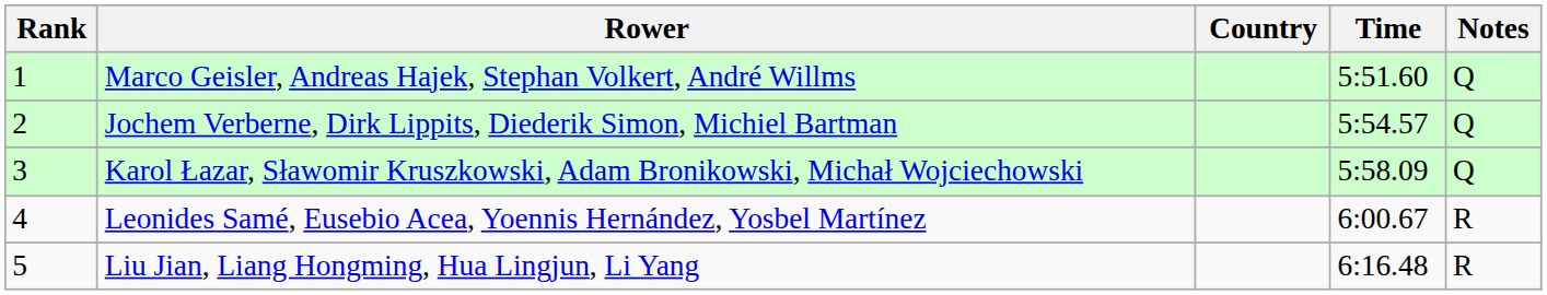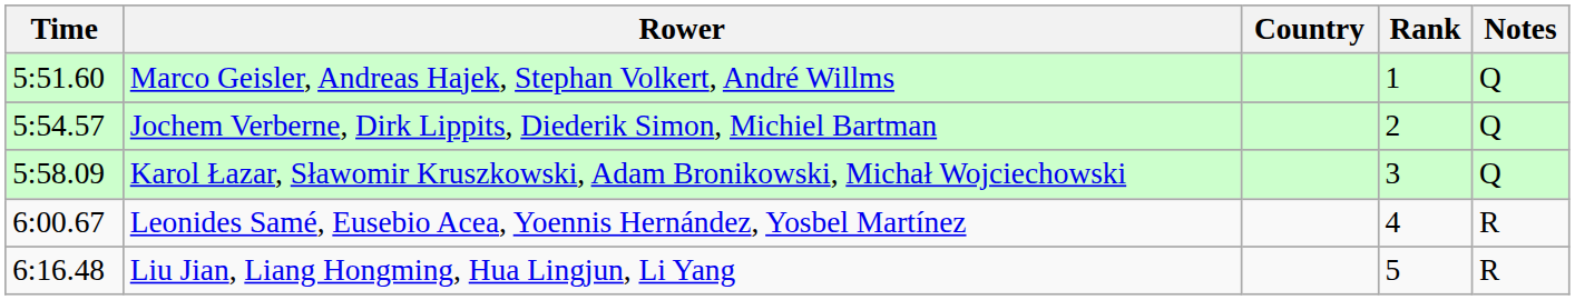columns swapped: Rank <-> Time
